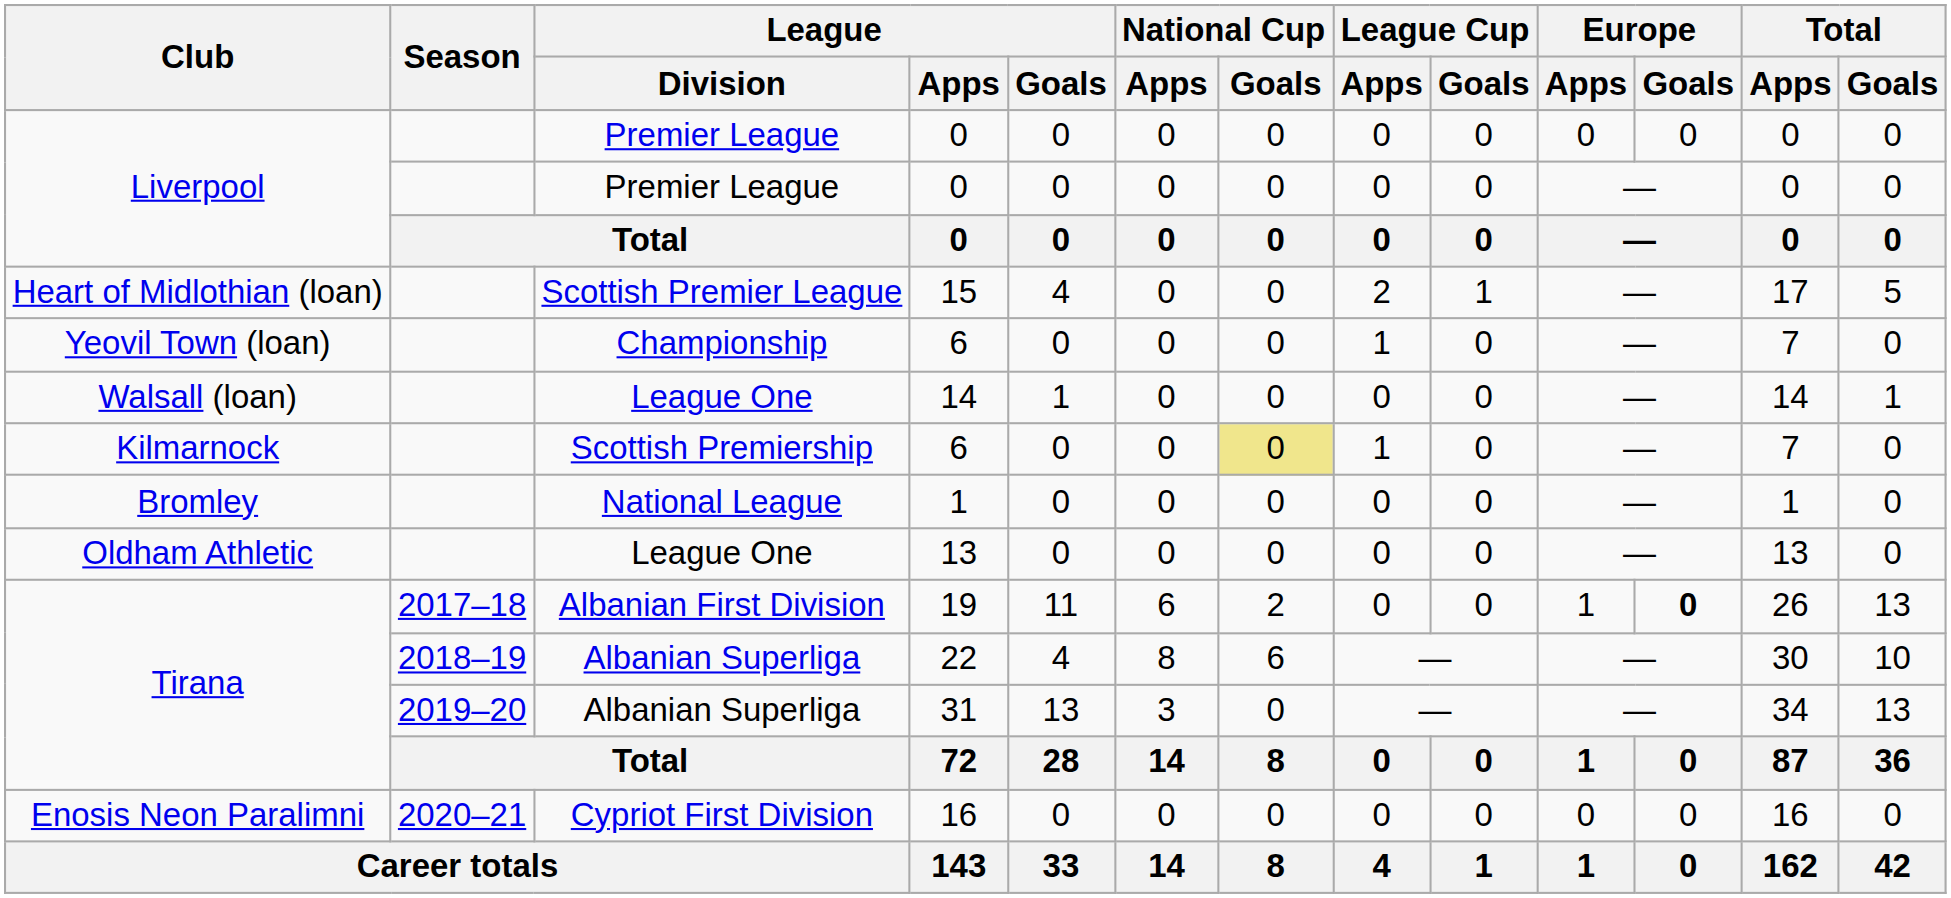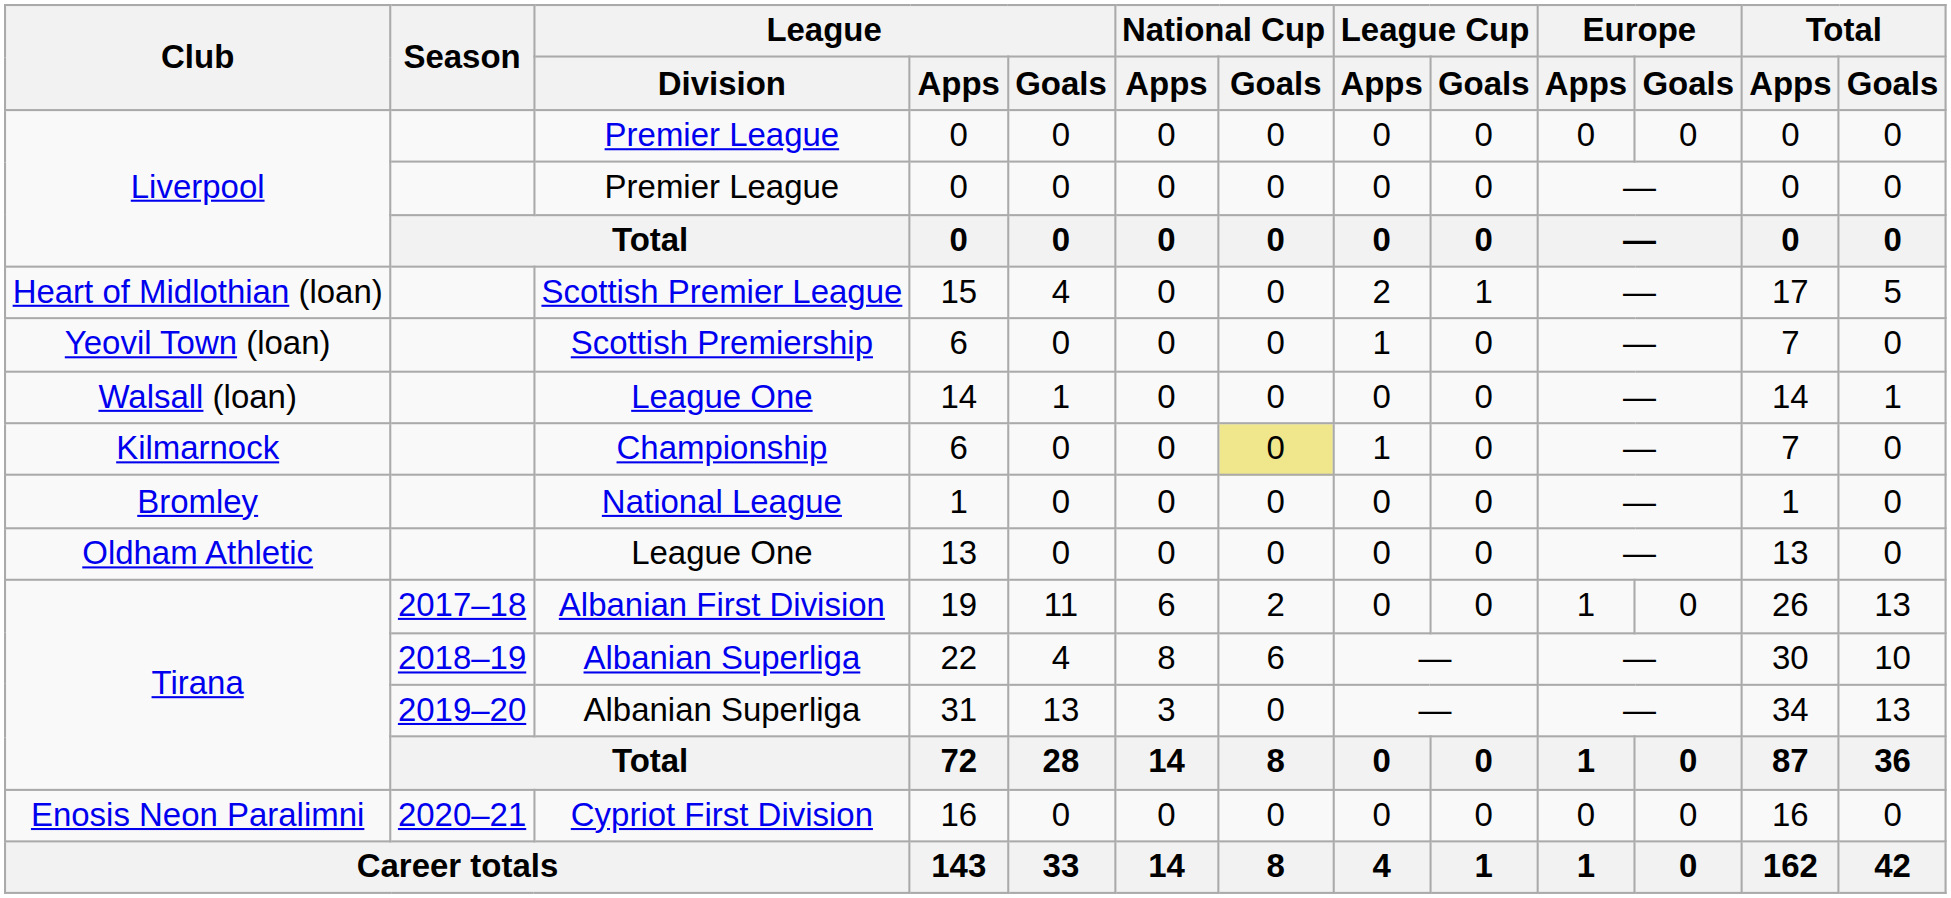Yeovil Town (loan) / 6 | League / Division: Championship -> Scottish Premiership
Kilmarnock / 6 | League / Division: Scottish Premiership -> Championship
19 | Europe / Goals: bold -> normal
